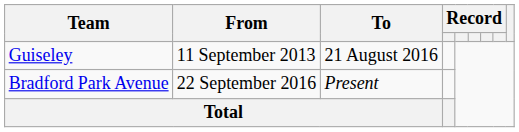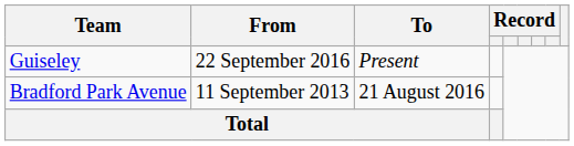Guiseley | From: 11 September 2013 -> 22 September 2016
Guiseley | To: 21 August 2016 -> Present
Bradford Park Avenue | From: 22 September 2016 -> 11 September 2013
Bradford Park Avenue | To: Present -> 21 August 2016
